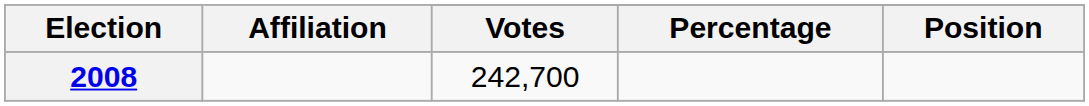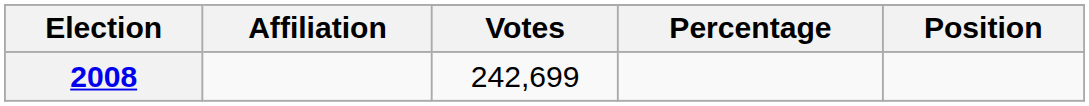2008 | Votes: 242,700 -> 242,699
